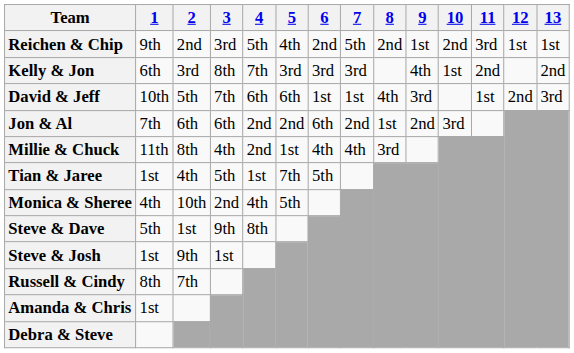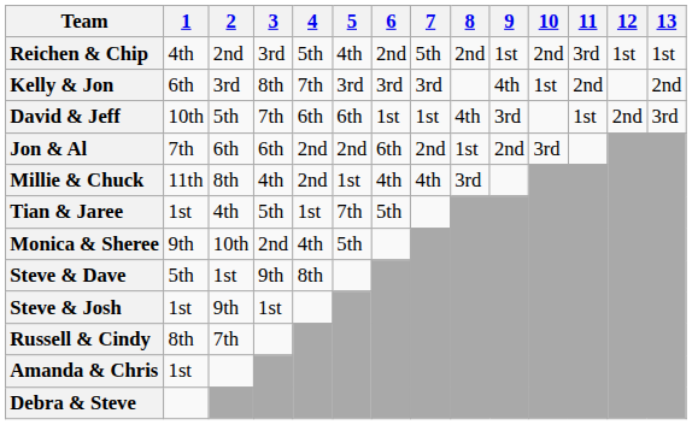Reichen & Chip | 1: 9th -> 4th
Monica & Sheree | 1: 4th -> 9th
